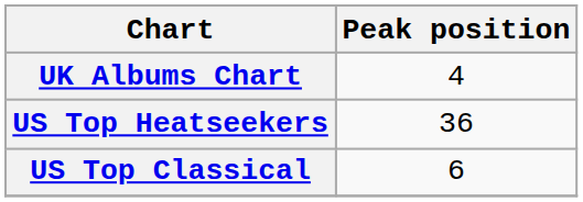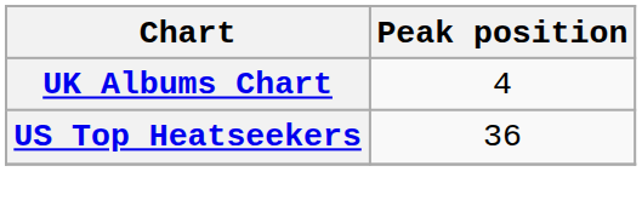- row: US Top Classical | 6
